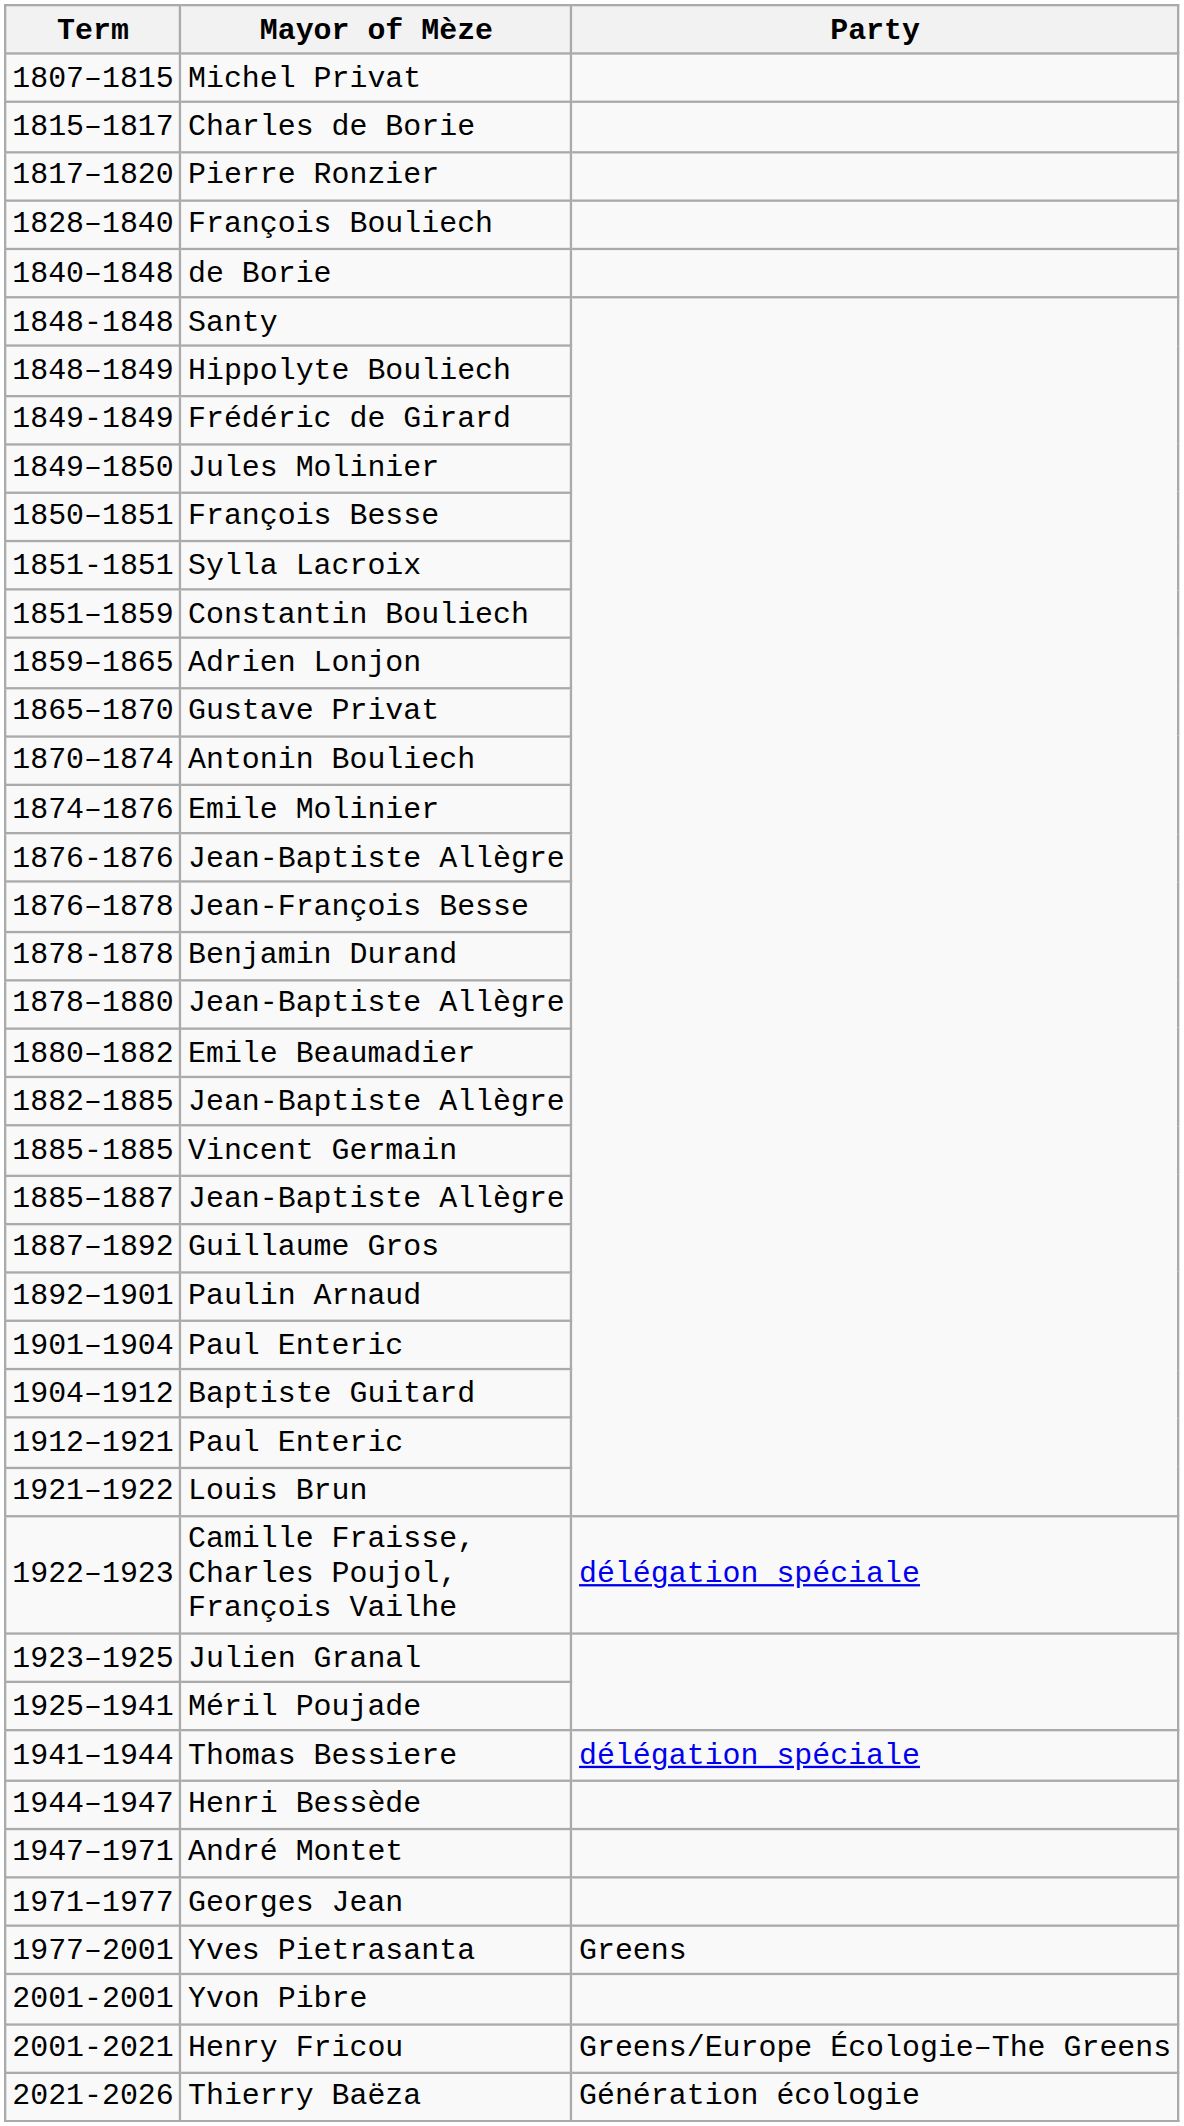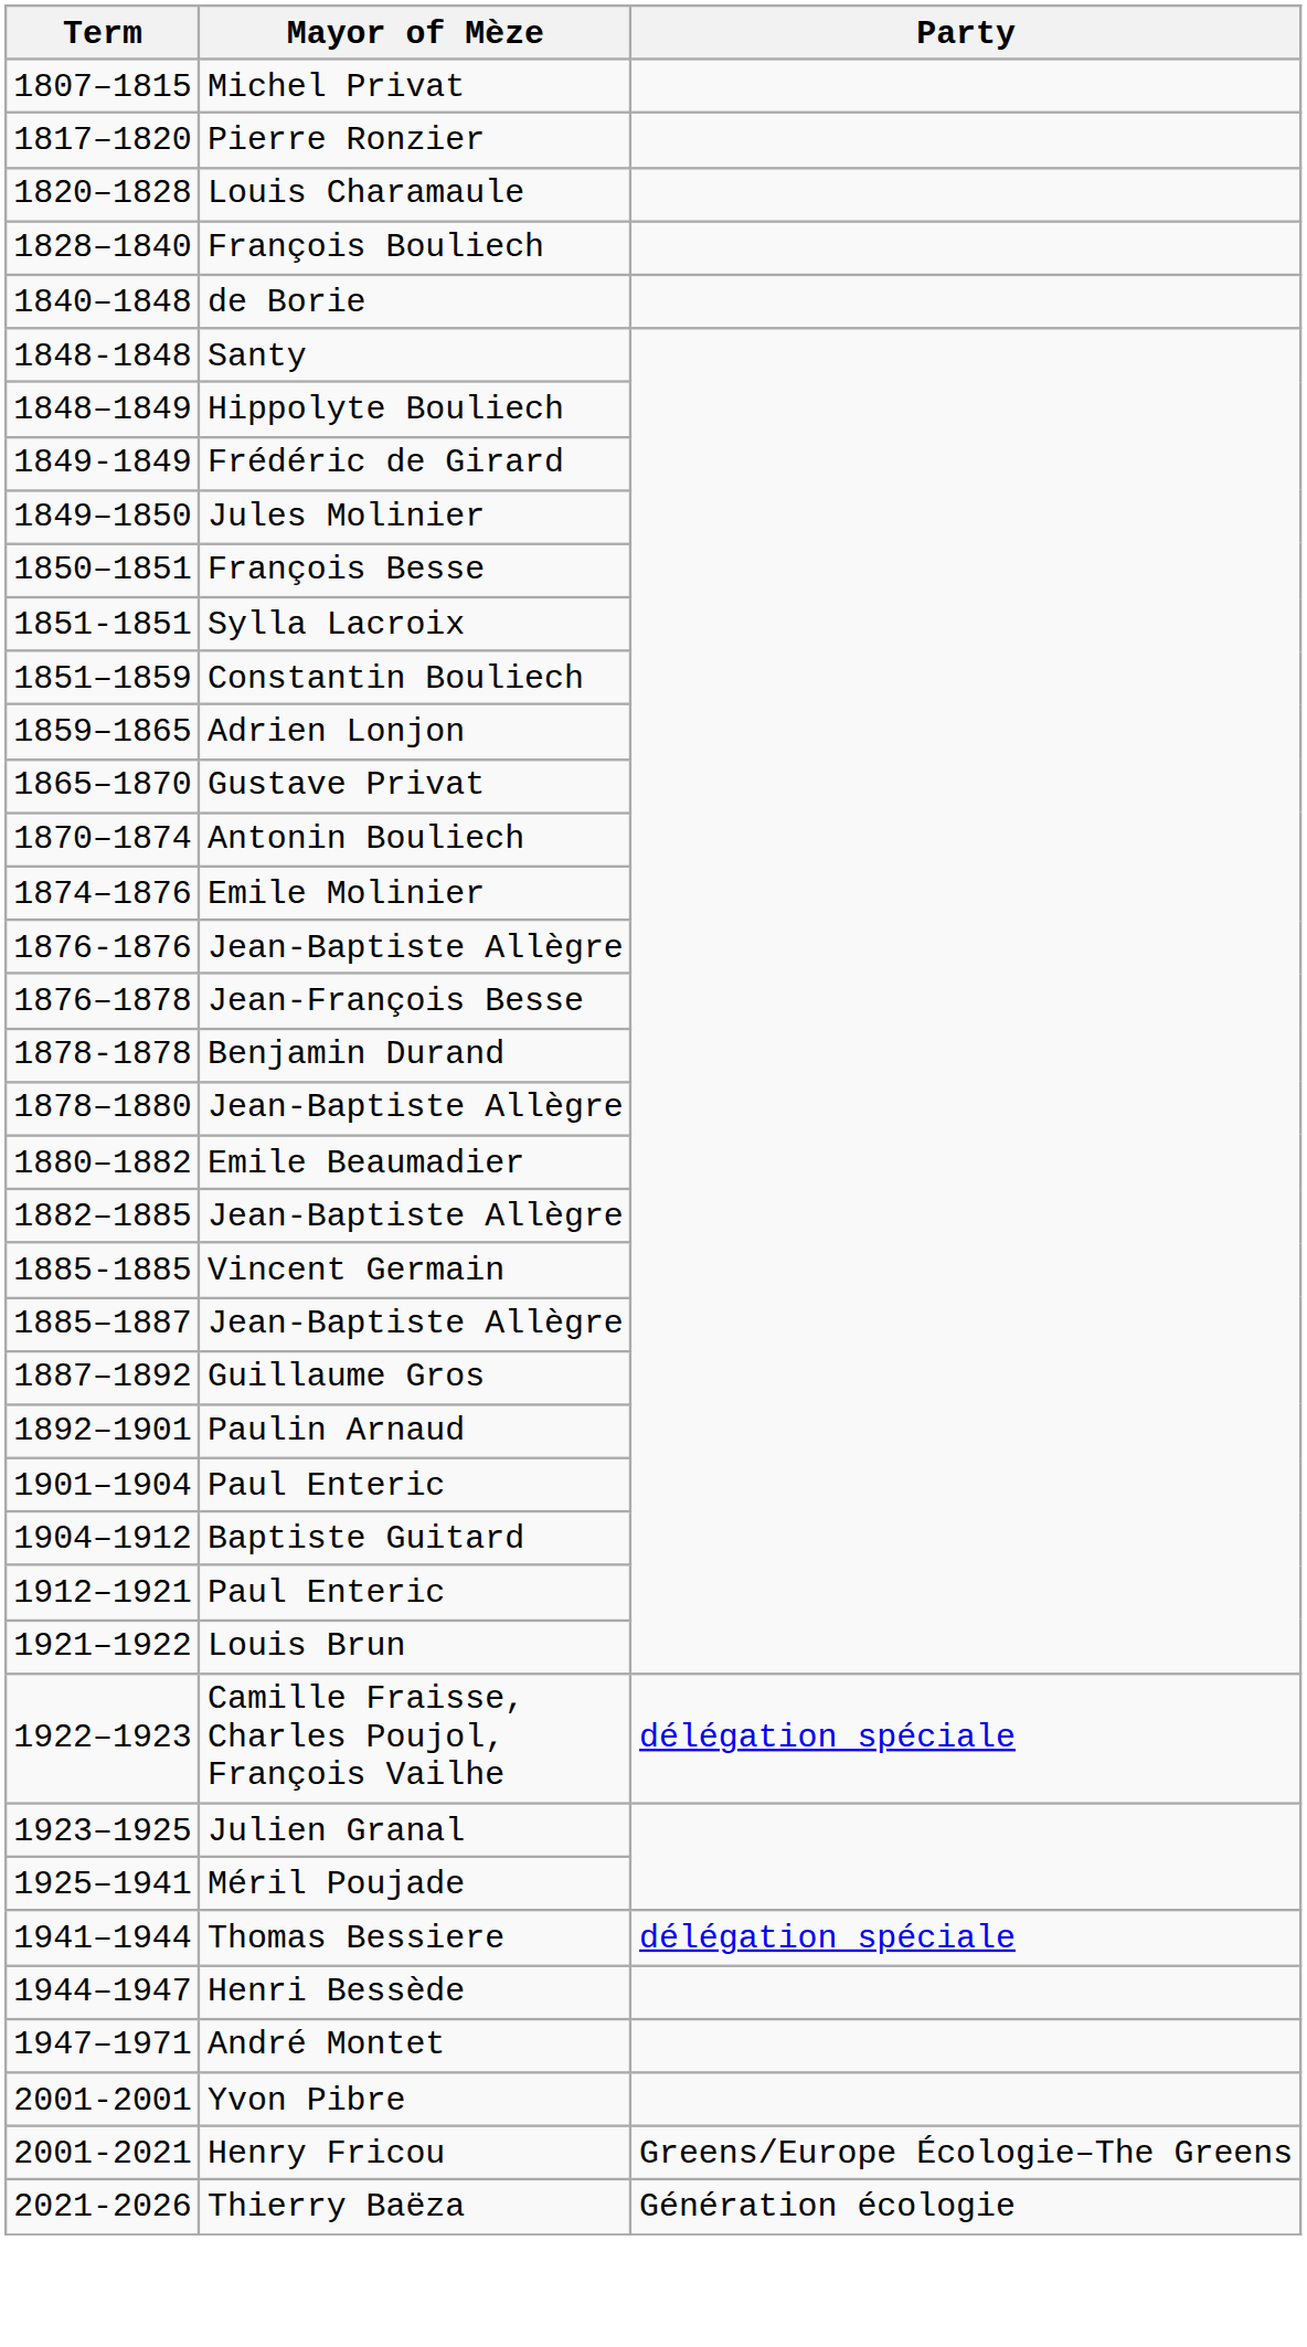- row: 1815–1817 | Charles de Borie
+ row: 1820–1828 | Louis Charamaule
- row: 1971–1977 | Georges Jean
- row: 1977–2001 | Yves Pietrasanta | Greens
